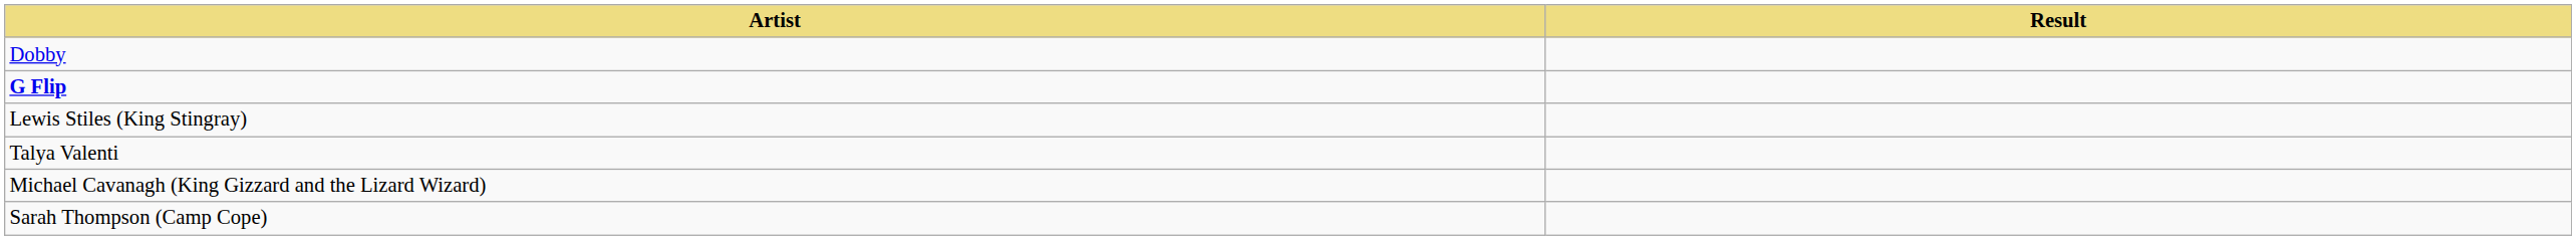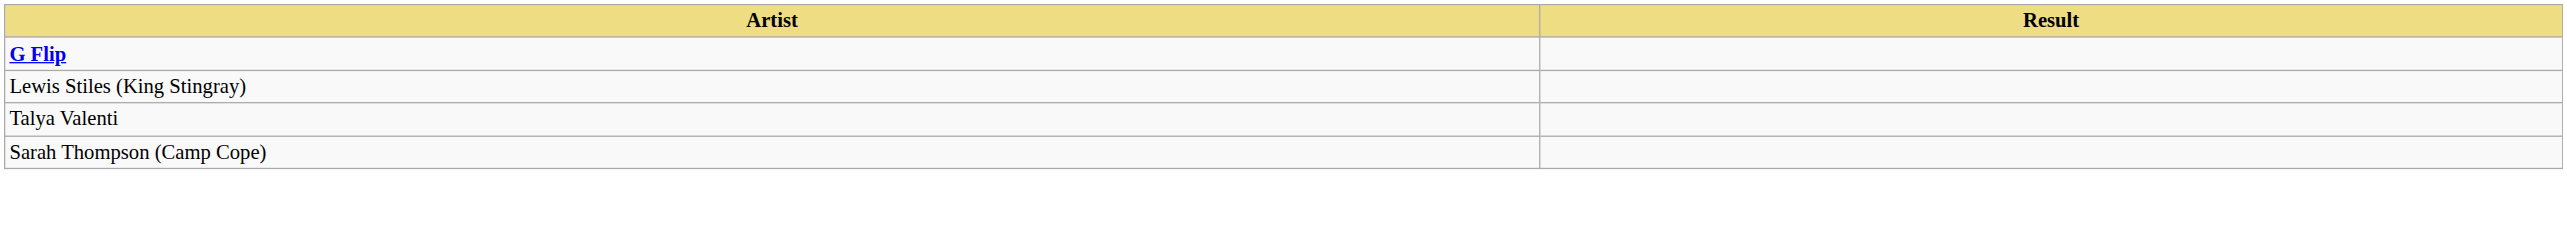- row: Dobby
- row: Michael Cavanagh (King Gizzard and the Lizard Wizard)
